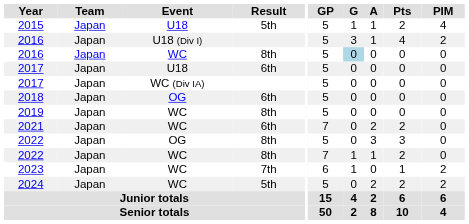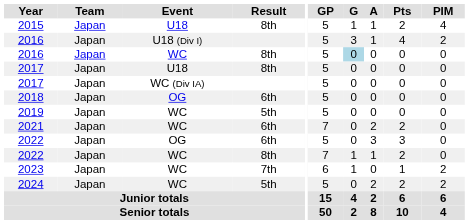2015 | Result: 5th -> 8th
2017 / U18 | Result: 6th -> 8th
2019 | Result: 8th -> 5th
2022 / OG | Result: 8th -> 6th
